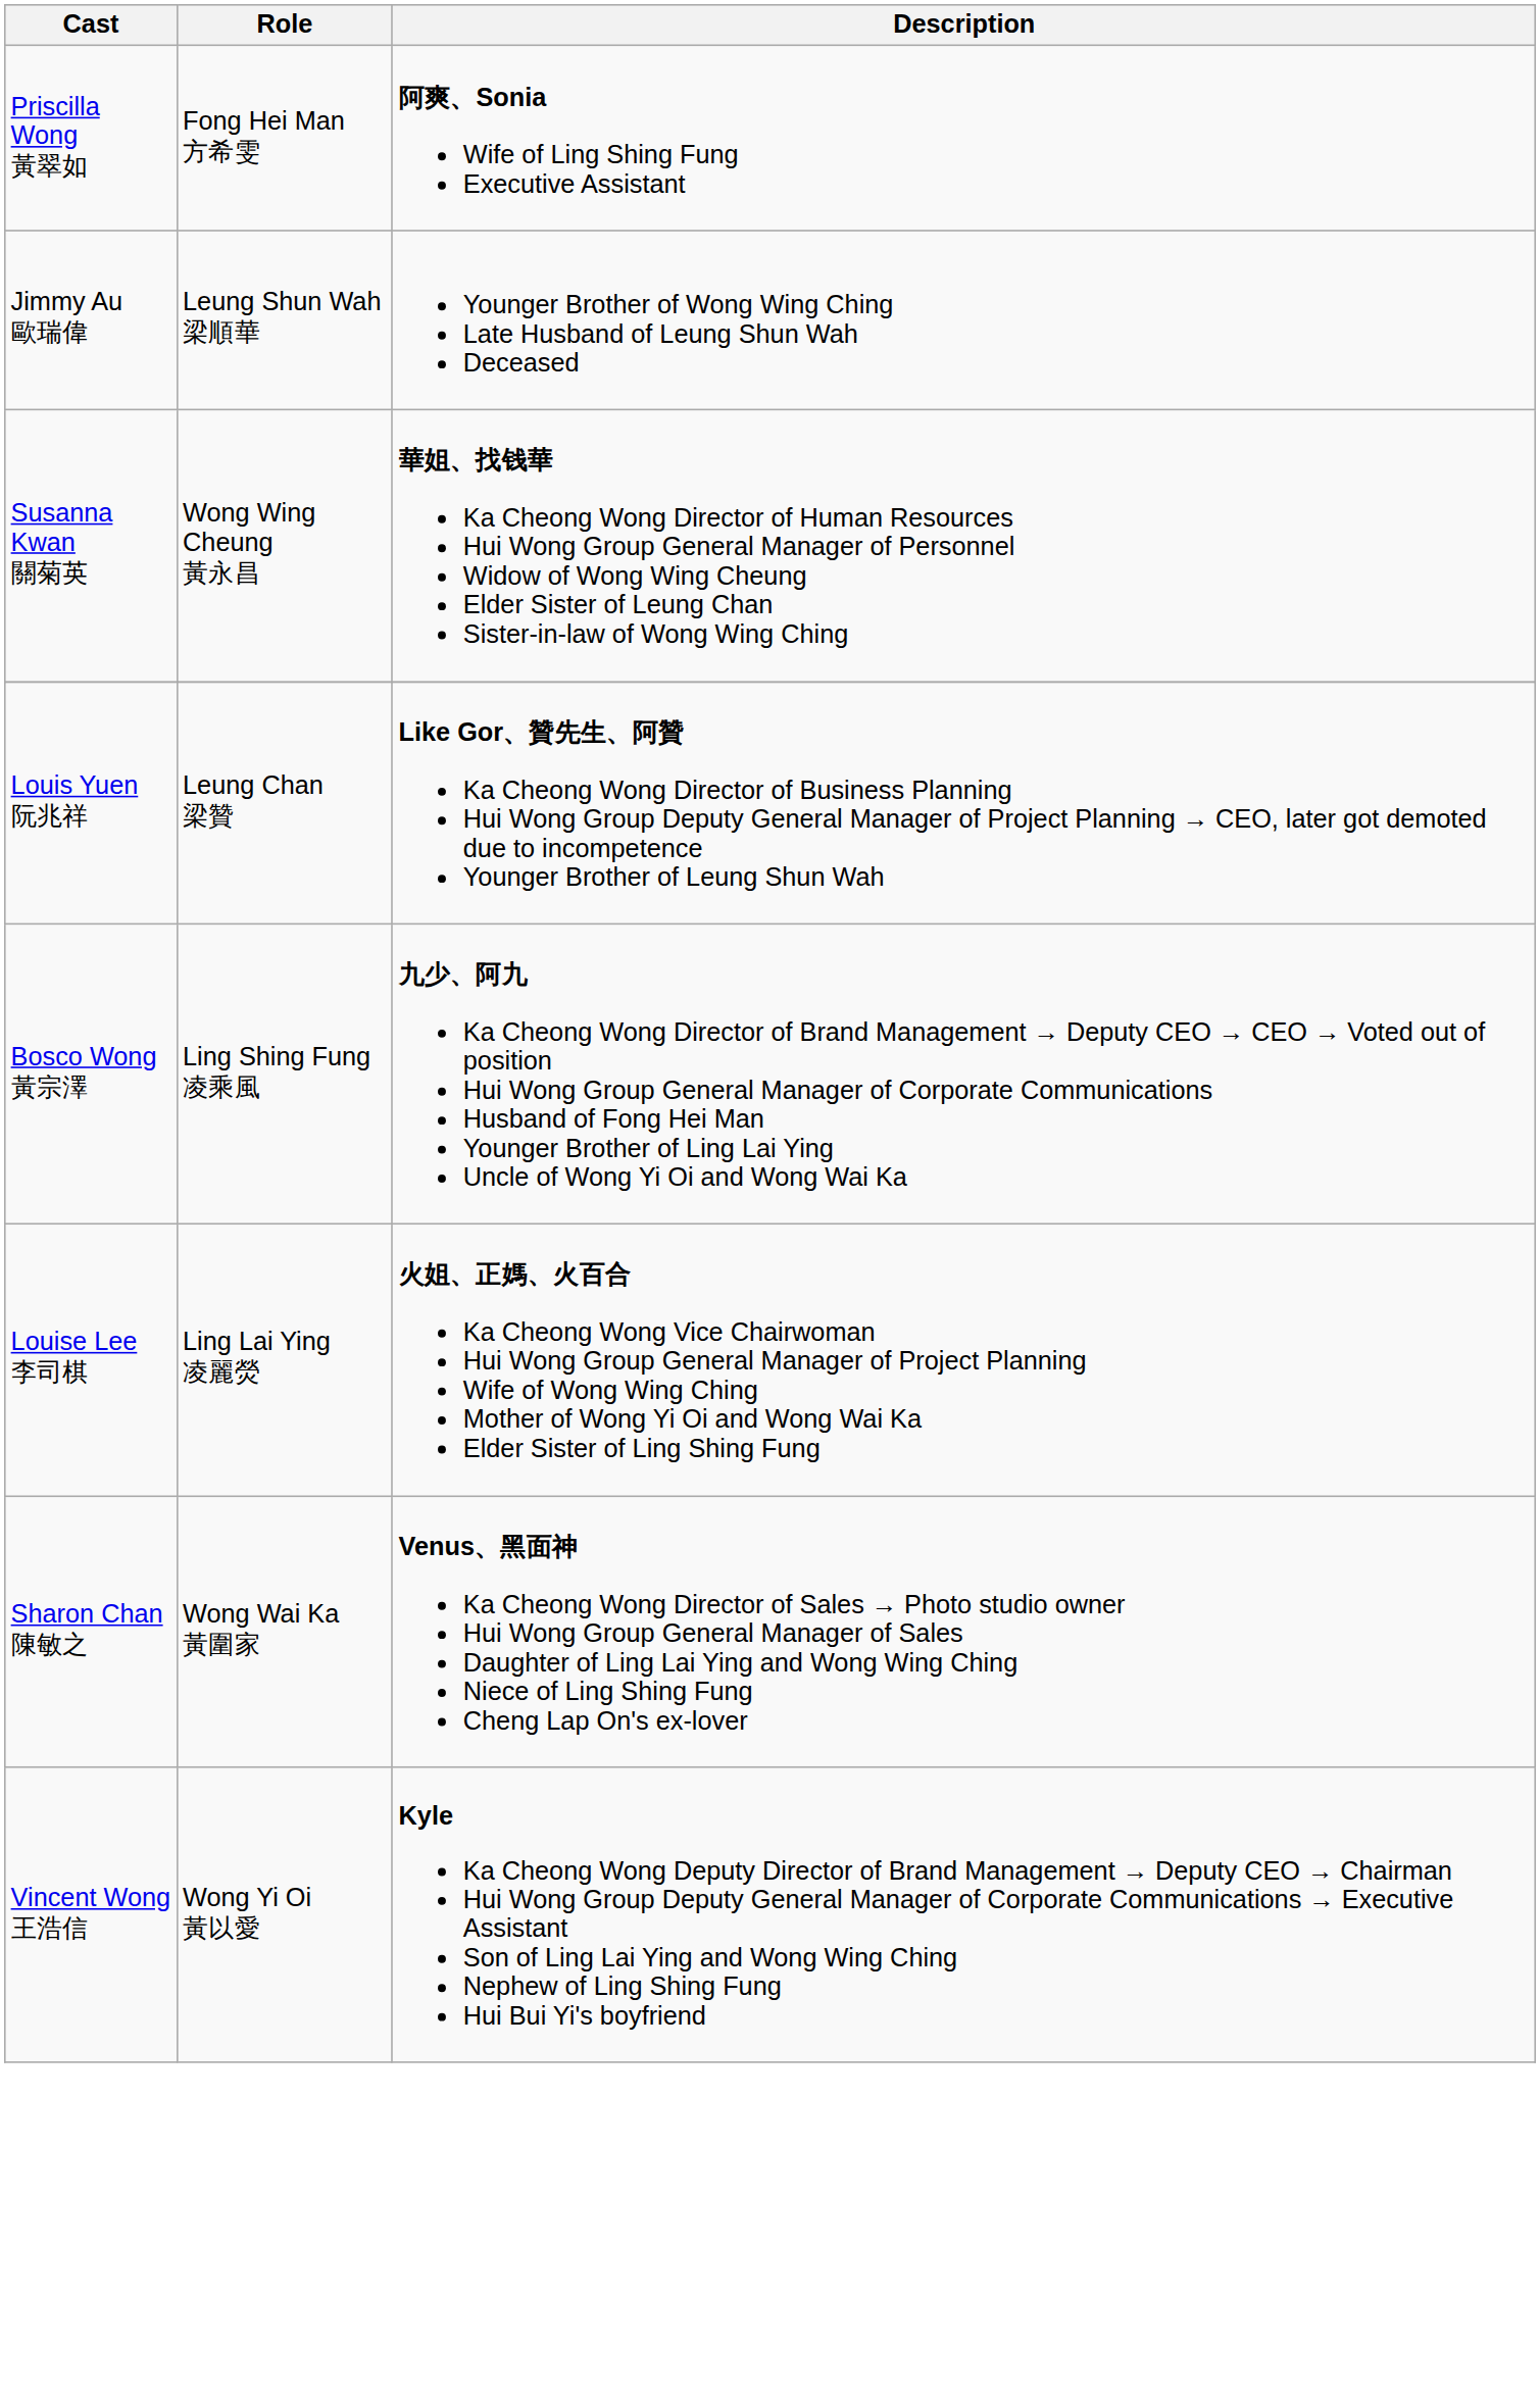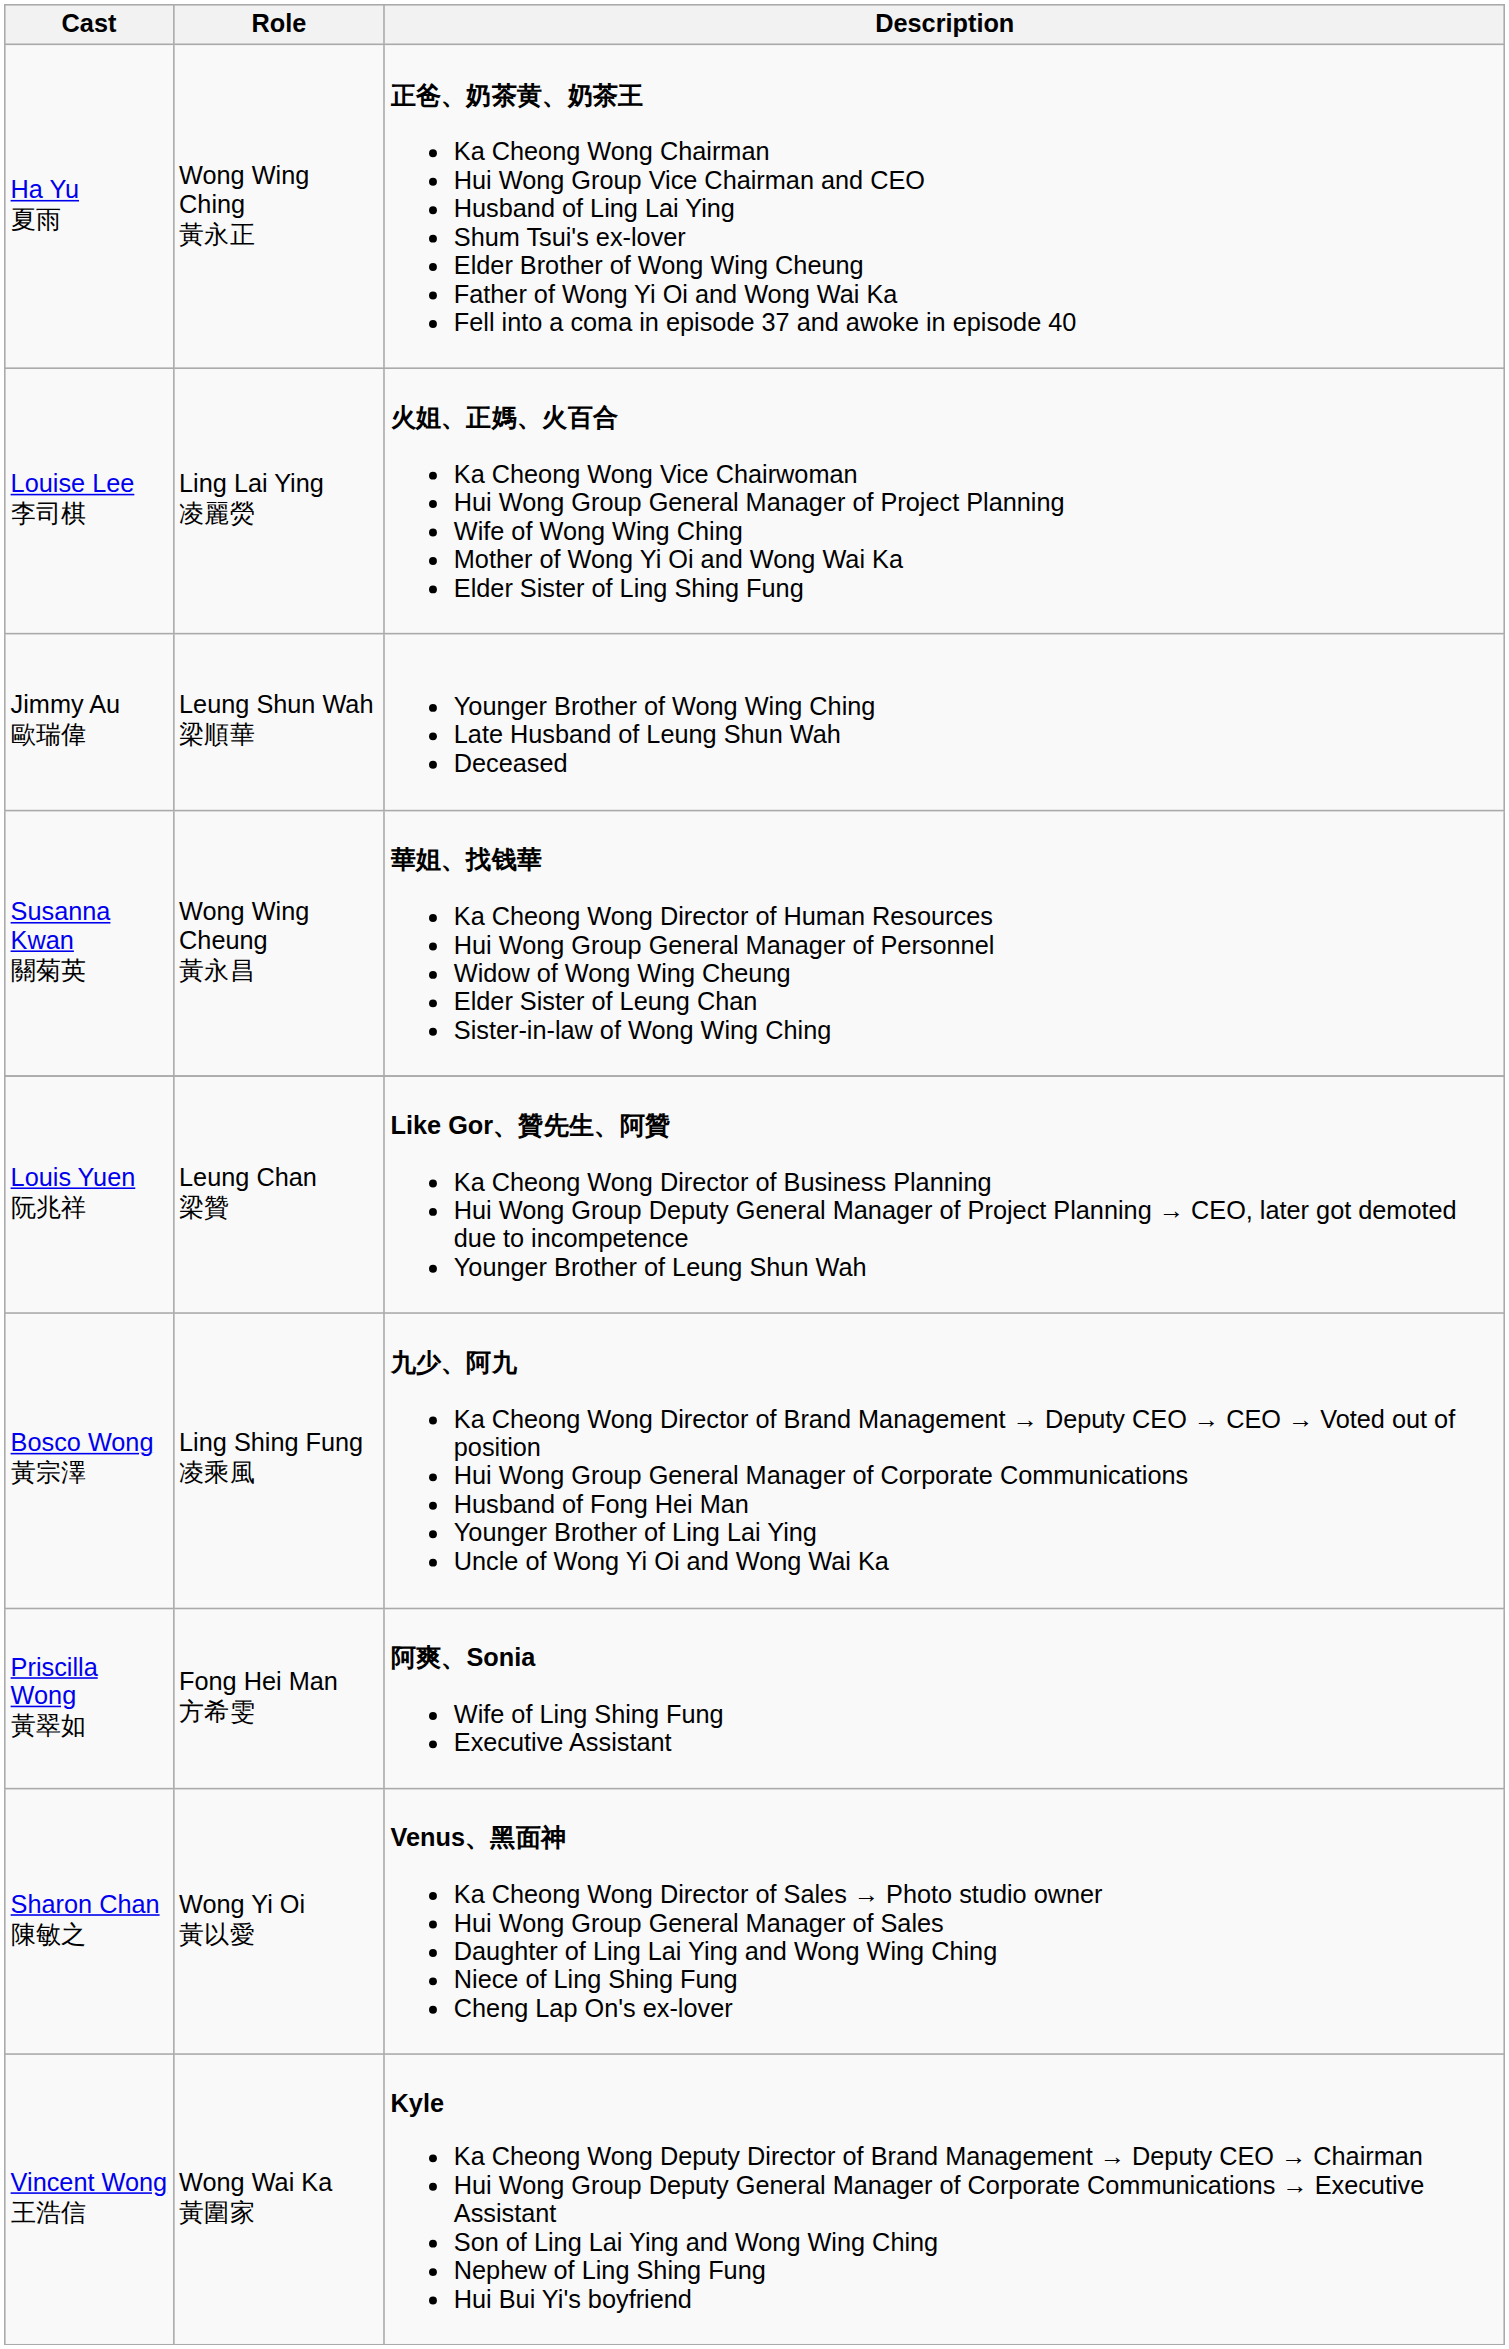+ row: Ha Yu 夏雨 | Wong Wing Ching 黃永正 | 正爸、奶茶黄、奶茶王 Ka Cheong Wong Chairman Hui Wong Group Vice Chairman and CEO Husband of Ling Lai Ying Shum Tsui's ex-lover Elder Brother of Wong Wing Cheung Father of Wong Yi Oi and Wong Wai Ka Fell into a coma in episode 37 and awoke in episode 40
rows swapped: Louise Lee 李司棋 <-> Priscilla Wong 黃翠如
Sharon Chan 陳敏之 | Role: Wong Wai Ka 黃圍家 -> Wong Yi Oi 黃以愛
Vincent Wong 王浩信 | Role: Wong Yi Oi 黃以愛 -> Wong Wai Ka 黃圍家
